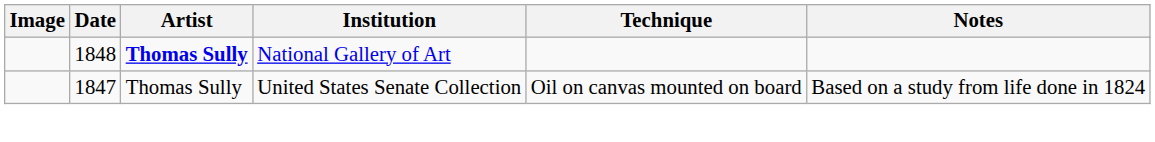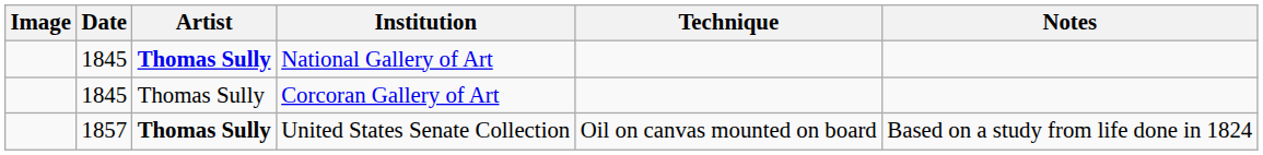National Gallery of Art | Date: 1848 -> 1845
+ row: 1845 | Thomas Sully | Corcoran Gallery of Art
United States Senate Collection | Date: 1847 -> 1857
United States Senate Collection | Artist: normal -> bold
